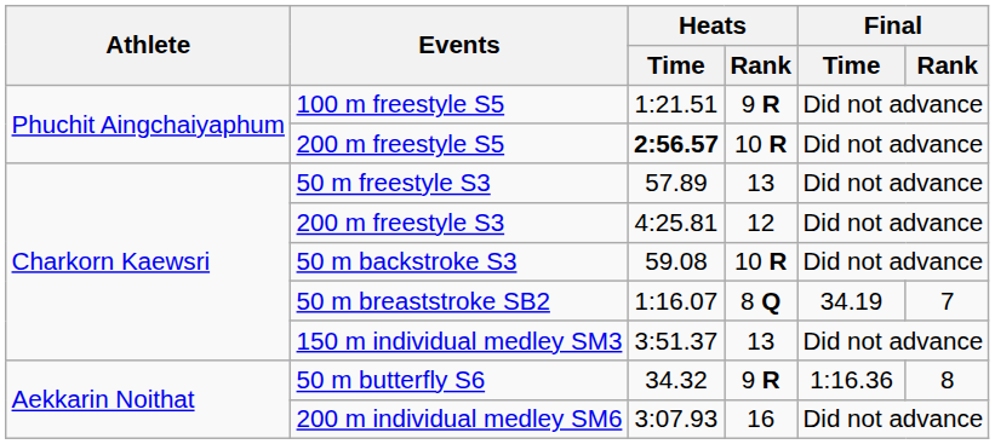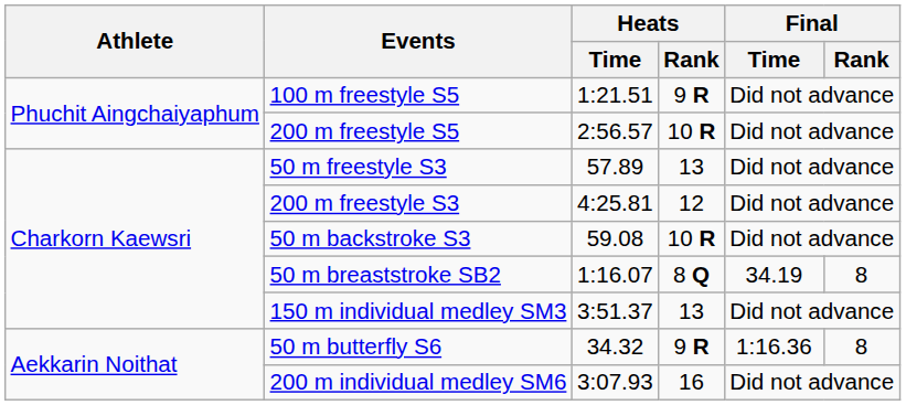200 m freestyle S5 | Heats / Time: bold -> normal
50 m breaststroke SB2 | Final / Rank: 7 -> 8
